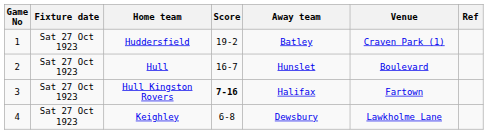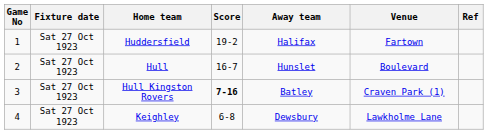Huddersfield | Away team: Batley -> Halifax
Huddersfield | Venue: Craven Park (1) -> Fartown
Hull Kingston Rovers | Away team: Halifax -> Batley
Hull Kingston Rovers | Venue: Fartown -> Craven Park (1)
